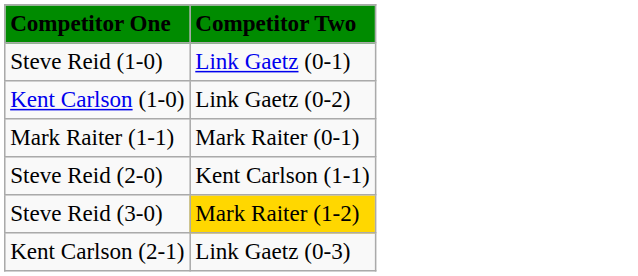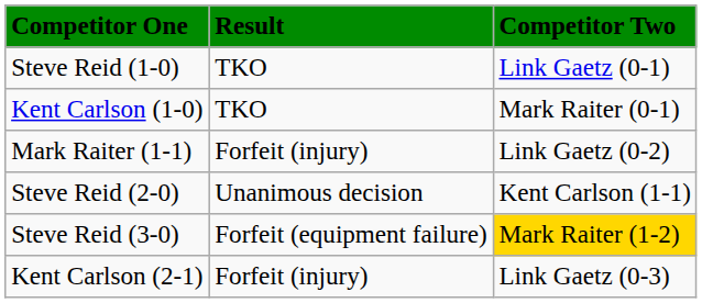+ column: Result | TKO | TKO | Forfeit (injury) | Unanimous decision | Forfeit (equipment failure) | Forfeit (injury)
Kent Carlson (1-0) | Competitor Two: Link Gaetz (0-2) -> Mark Raiter (0-1)
Mark Raiter (1-1) | Competitor Two: Mark Raiter (0-1) -> Link Gaetz (0-2)
